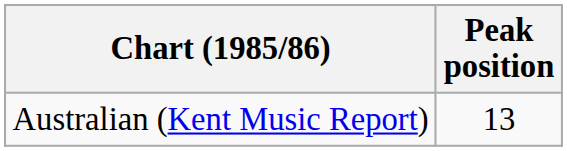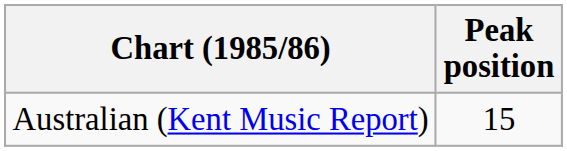Australian (Kent Music Report) | Peak position: 13 -> 15
